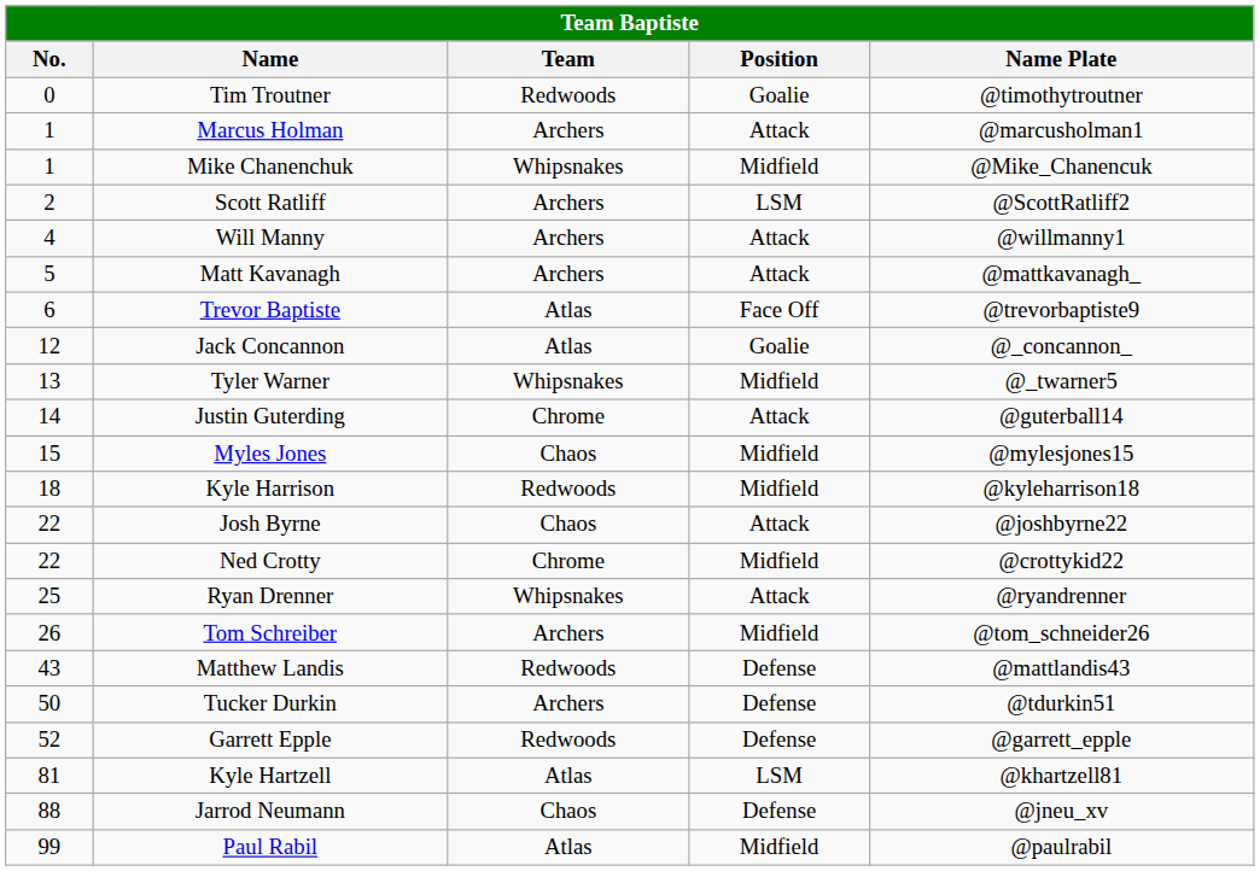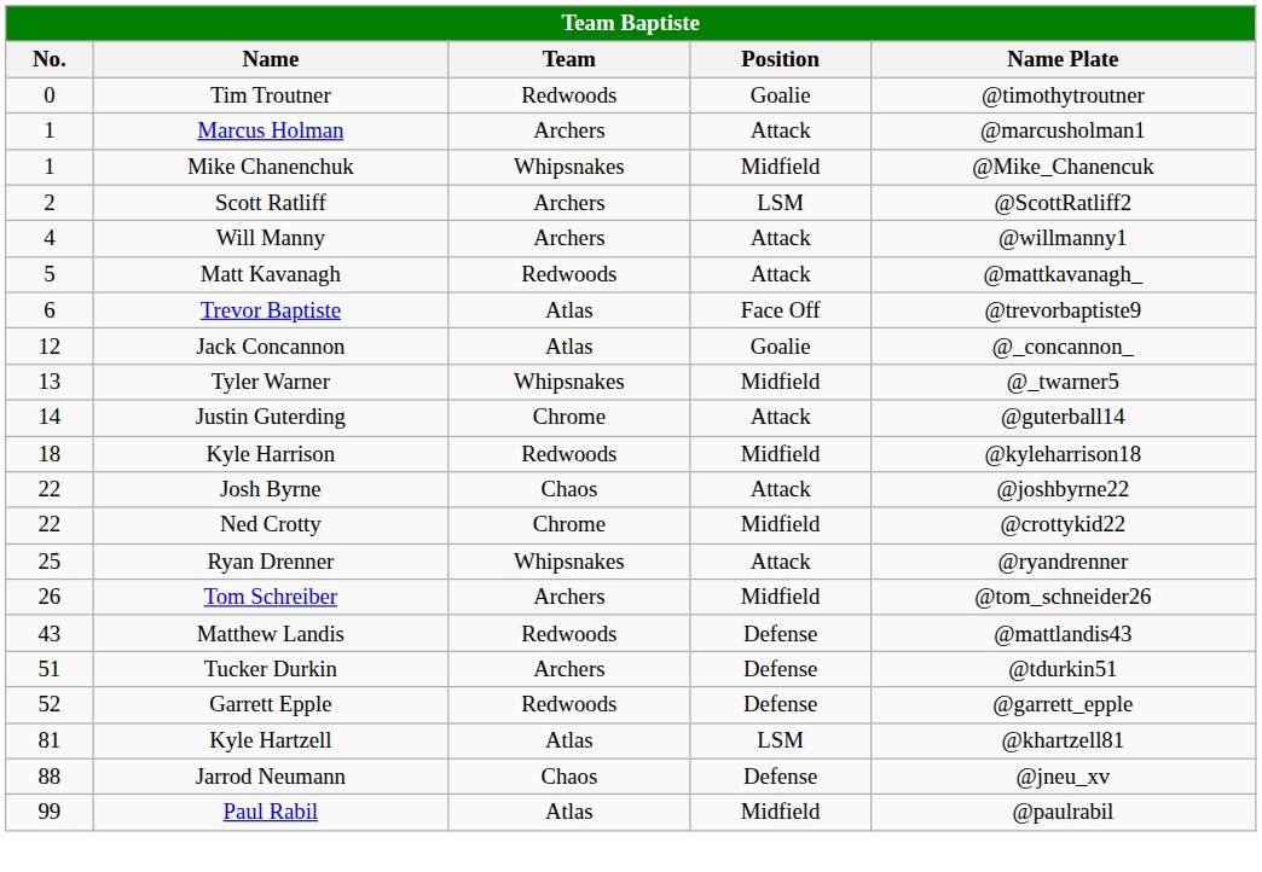Matt Kavanagh | Team: Archers -> Redwoods
- row: 15 | Myles Jones | Chaos | Midfield | @mylesjones15
Tucker Durkin | No.: 50 -> 51
